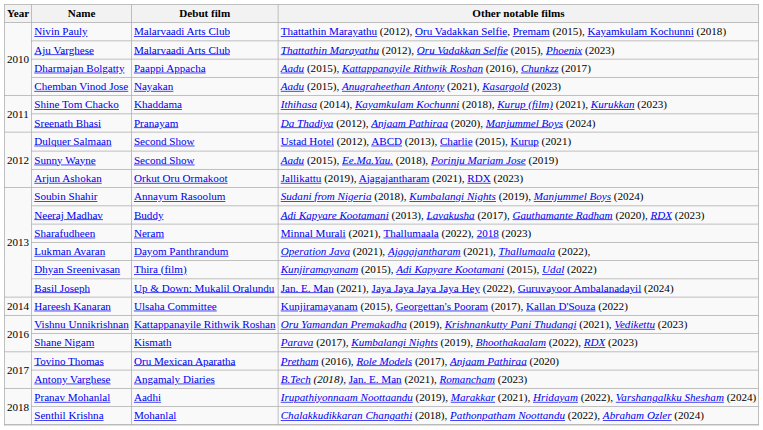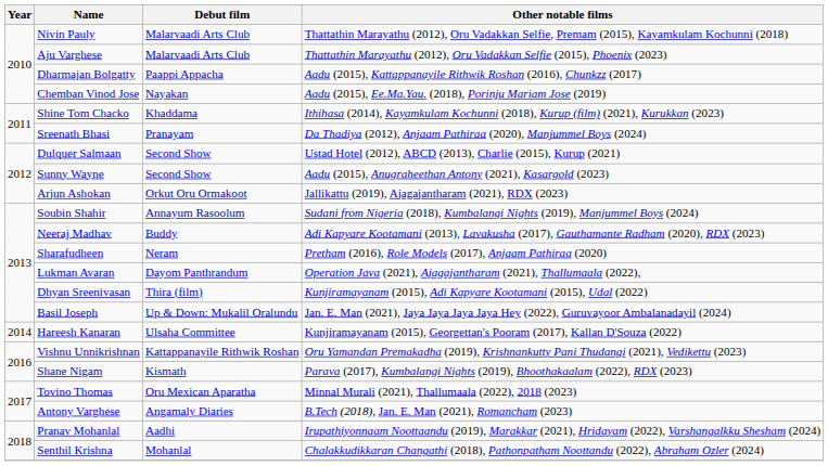Chemban Vinod Jose | Other notable films: Aadu (2015), Anugraheethan Antony (2021), Kasargold (2023) -> Aadu (2015), Ee.Ma.Yau. (2018), Porinju Mariam Jose (2019)
Sunny Wayne | Other notable films: Aadu (2015), Ee.Ma.Yau. (2018), Porinju Mariam Jose (2019) -> Aadu (2015), Anugraheethan Antony (2021), Kasargold (2023)
Sharafudheen | Other notable films: Minnal Murali (2021), Thallumaala (2022), 2018 (2023) -> Pretham (2016), Role Models (2017), Anjaam Pathiraa (2020)
Tovino Thomas | Other notable films: Pretham (2016), Role Models (2017), Anjaam Pathiraa (2020) -> Minnal Murali (2021), Thallumaala (2022), 2018 (2023)
